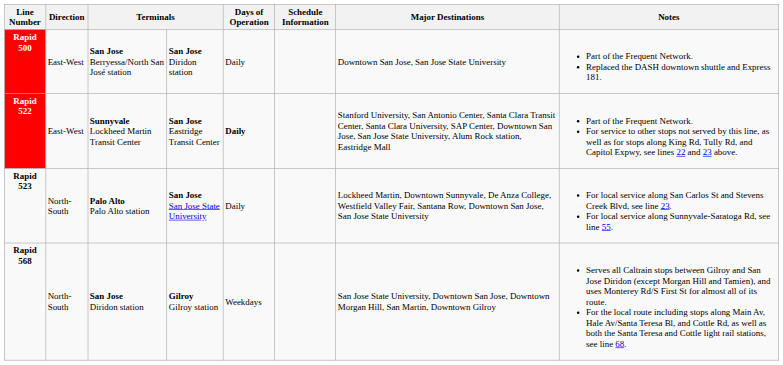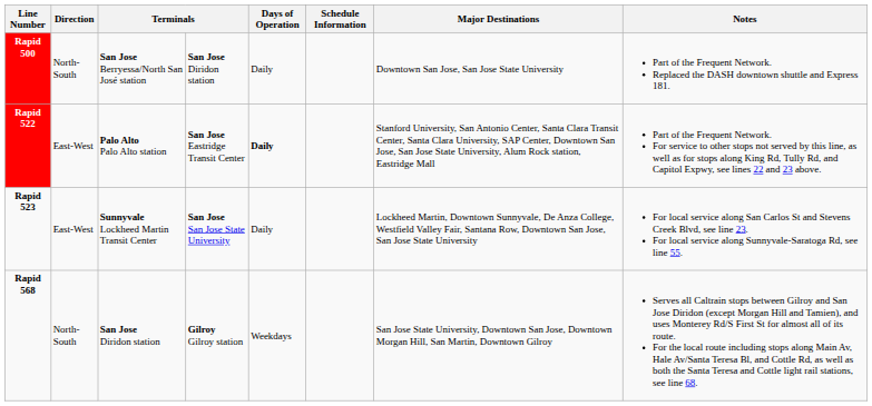Rapid 500 | Direction: East-West -> North-South
Rapid 522 | column 3: Sunnyvale Lockheed Martin Transit Center -> Palo Alto Palo Alto station
Rapid 523 | Direction: North-South -> East-West
Rapid 523 | column 3: Palo Alto Palo Alto station -> Sunnyvale Lockheed Martin Transit Center
